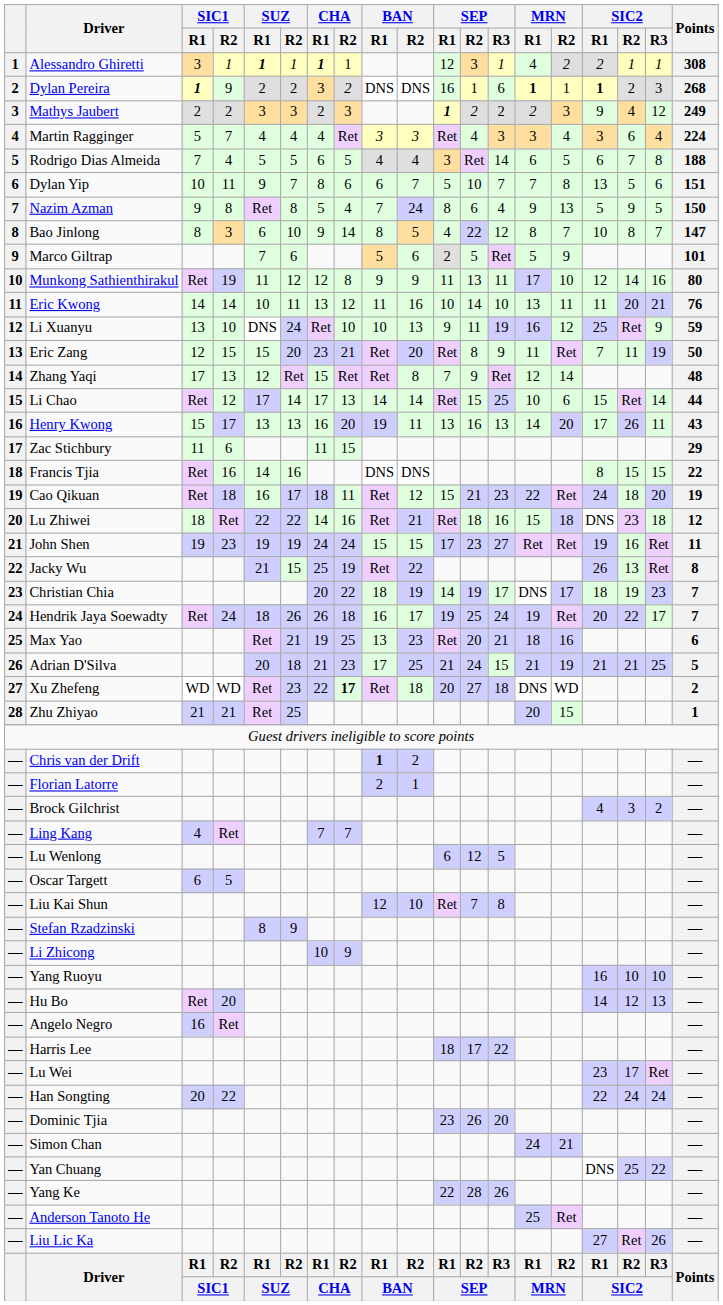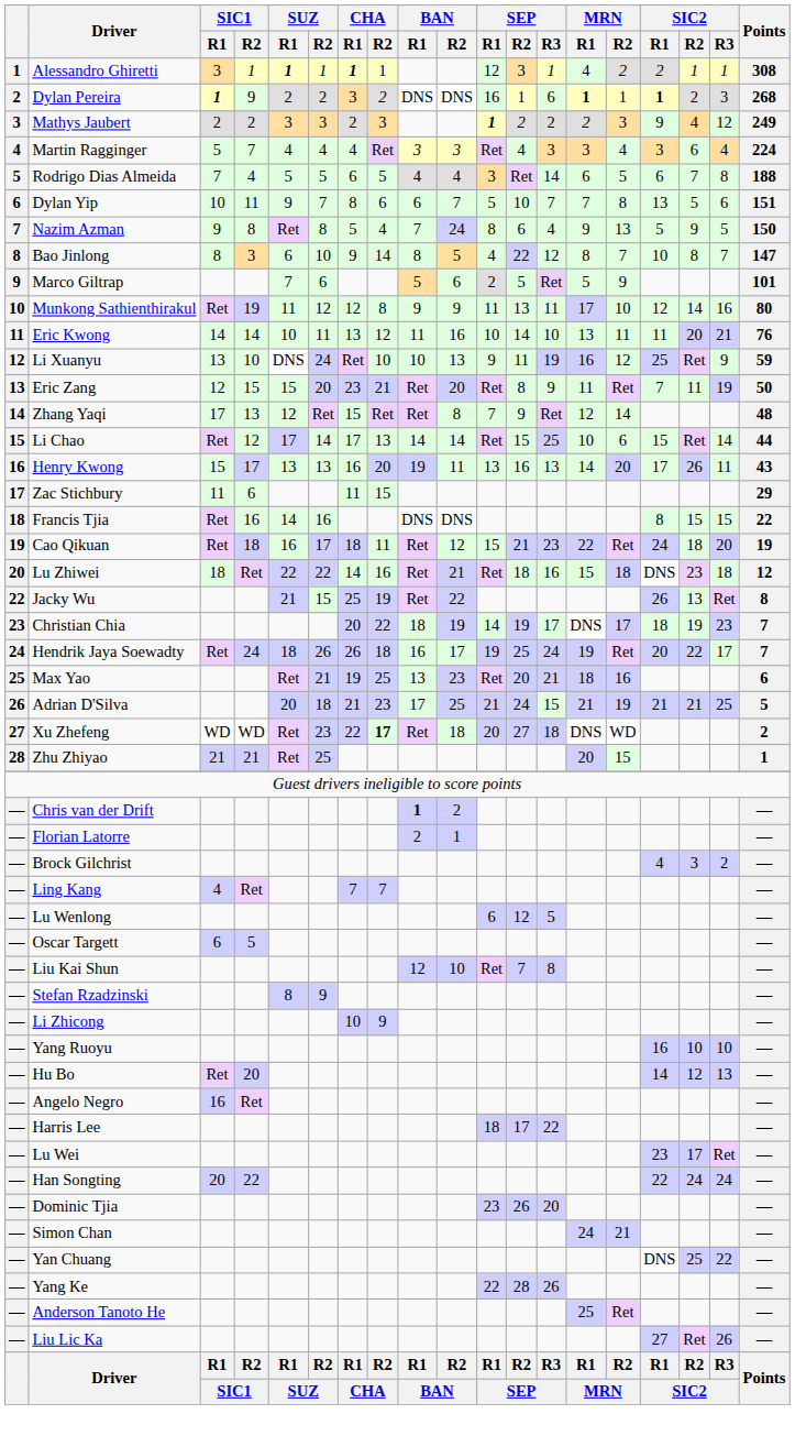- row: 21 | John Shen | 19 | 23 | 19 | 19 | 24 | 24 | 15 | 15 | 17 | 23 | 27 | Ret | Ret | 19 | 16 | Ret | 11
